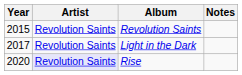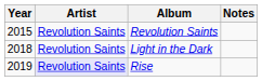Light in the Dark | Year: 2017 -> 2018
Rise | Year: 2020 -> 2019
